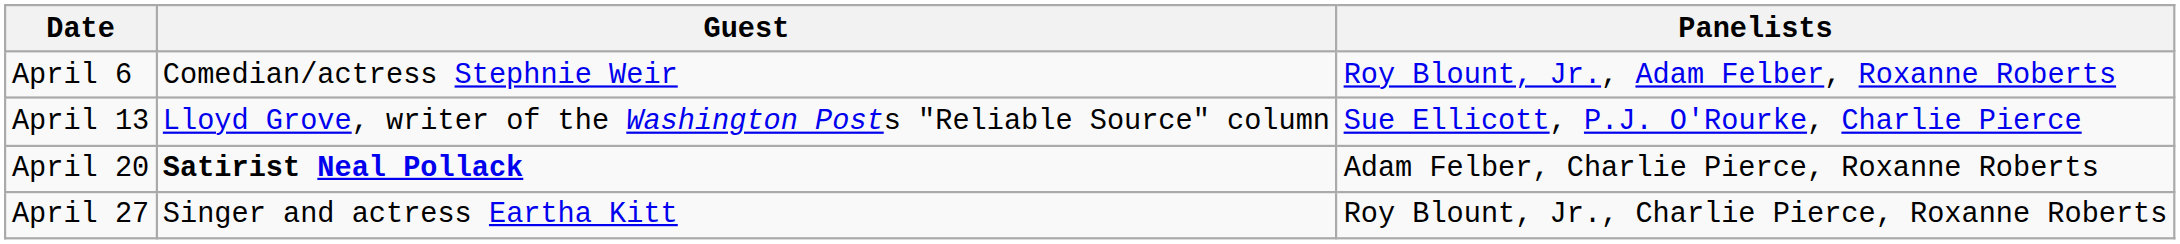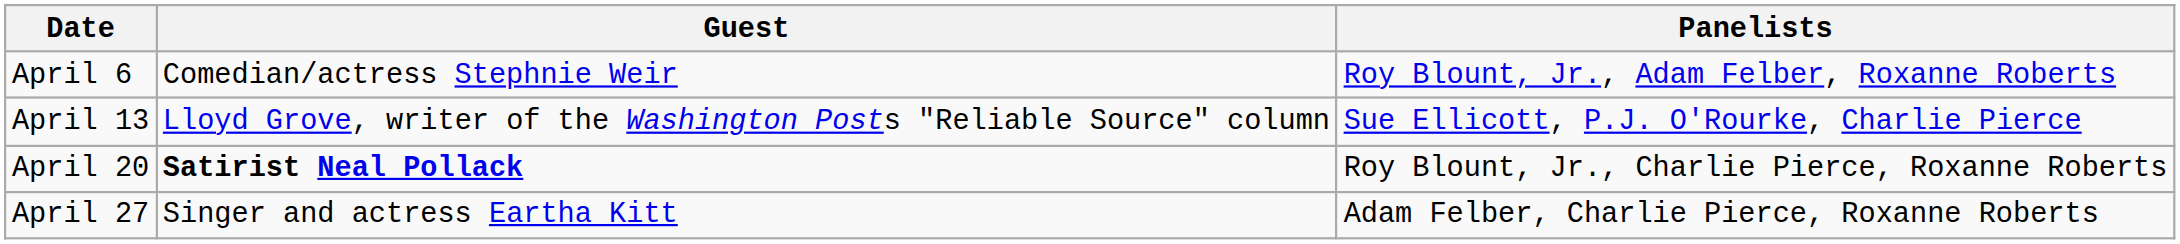April 20 | Panelists: Adam Felber, Charlie Pierce, Roxanne Roberts -> Roy Blount, Jr., Charlie Pierce, Roxanne Roberts
April 27 | Panelists: Roy Blount, Jr., Charlie Pierce, Roxanne Roberts -> Adam Felber, Charlie Pierce, Roxanne Roberts
